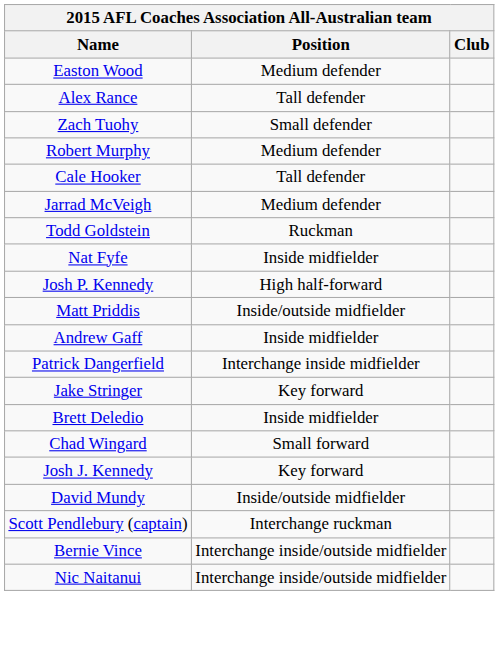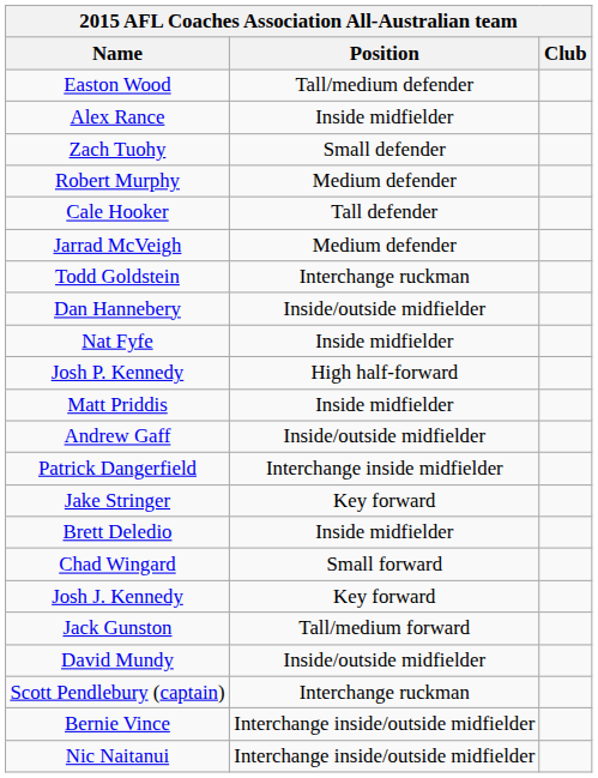Easton Wood | Position: Medium defender -> Tall/medium defender
Alex Rance | Position: Tall defender -> Inside midfielder
Todd Goldstein | Position: Ruckman -> Interchange ruckman
+ row: Dan Hannebery | Inside/outside midfielder
Matt Priddis | Position: Inside/outside midfielder -> Inside midfielder
Andrew Gaff | Position: Inside midfielder -> Inside/outside midfielder
+ row: Jack Gunston | Tall/medium forward
